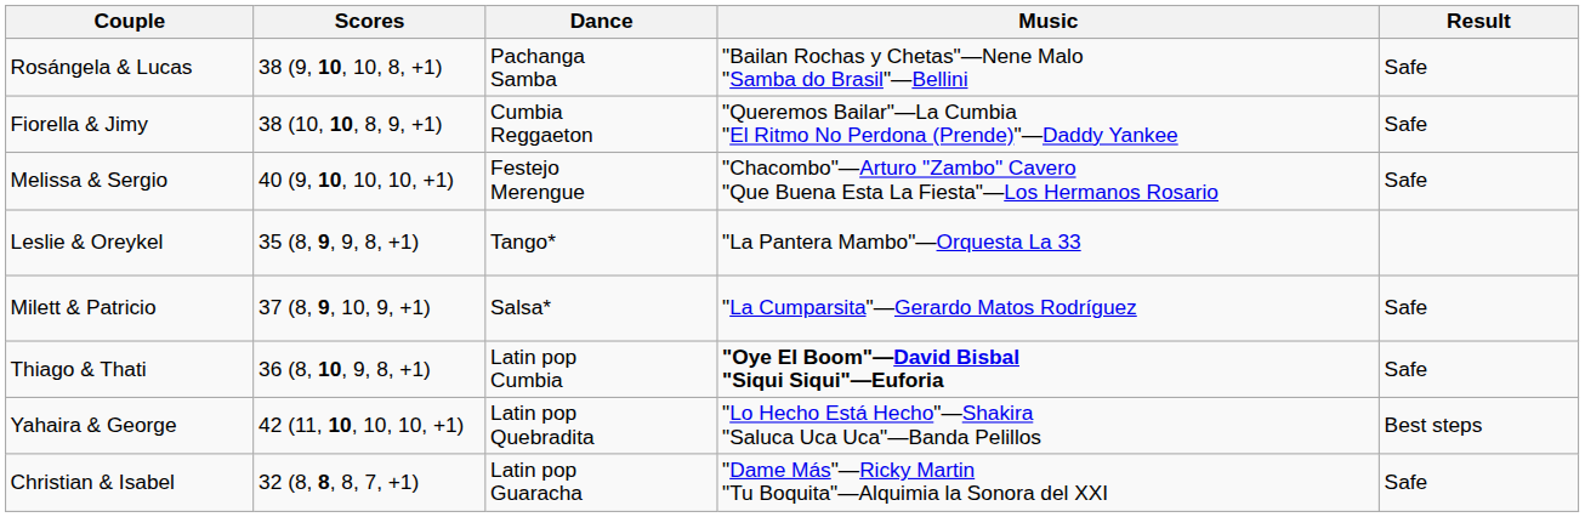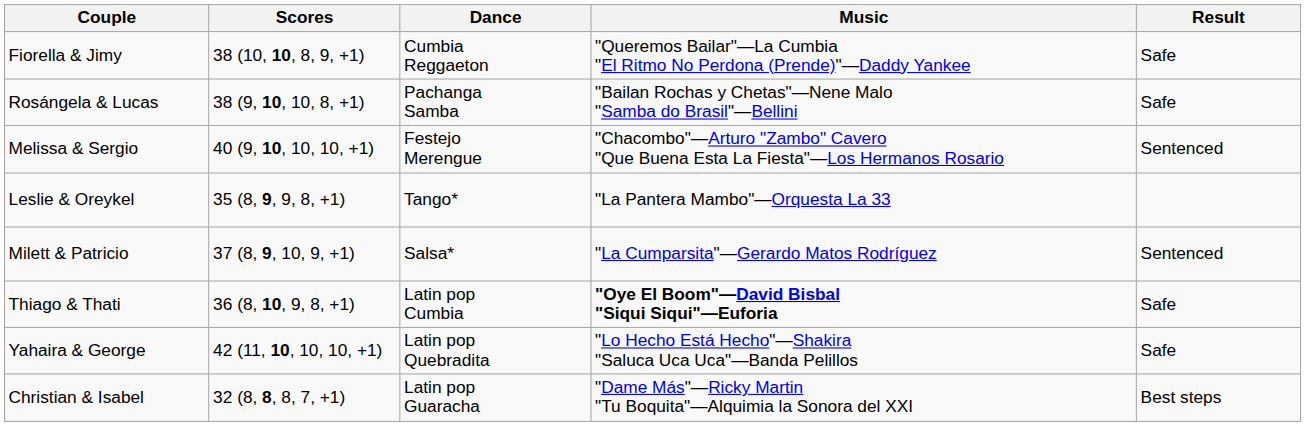rows swapped: Fiorella & Jimy <-> Rosángela & Lucas
Melissa & Sergio | Result: Safe -> Sentenced
Milett & Patricio | Result: Safe -> Sentenced
Yahaira & George | Result: Best steps -> Safe
Christian & Isabel | Result: Safe -> Best steps
